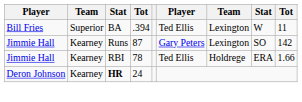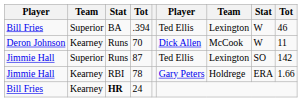.394 | column 9: 11 -> 46
+ row: Deron Johnson | Kearney | Runs | 70 | Dick Allen | McCook | W | 11
87 | column 2: Kearney -> Superior
87 | column 6: Gary Peters -> Ted Ellis
78 | column 6: Ted Ellis -> Gary Peters
24 | column 1: Deron Johnson -> Bill Fries
